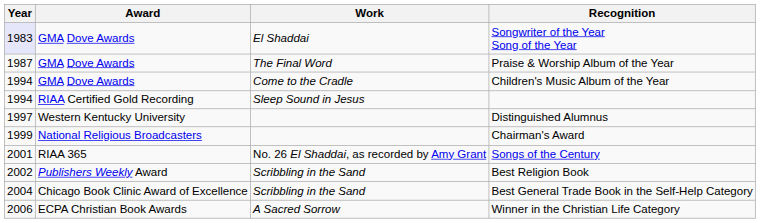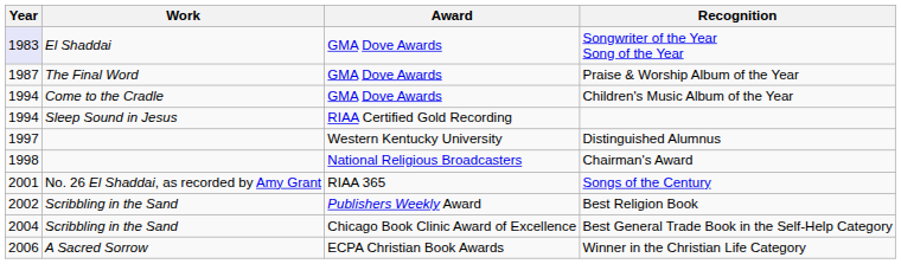columns swapped: Award <-> Work
Chairman's Award | Year: 1999 -> 1998
